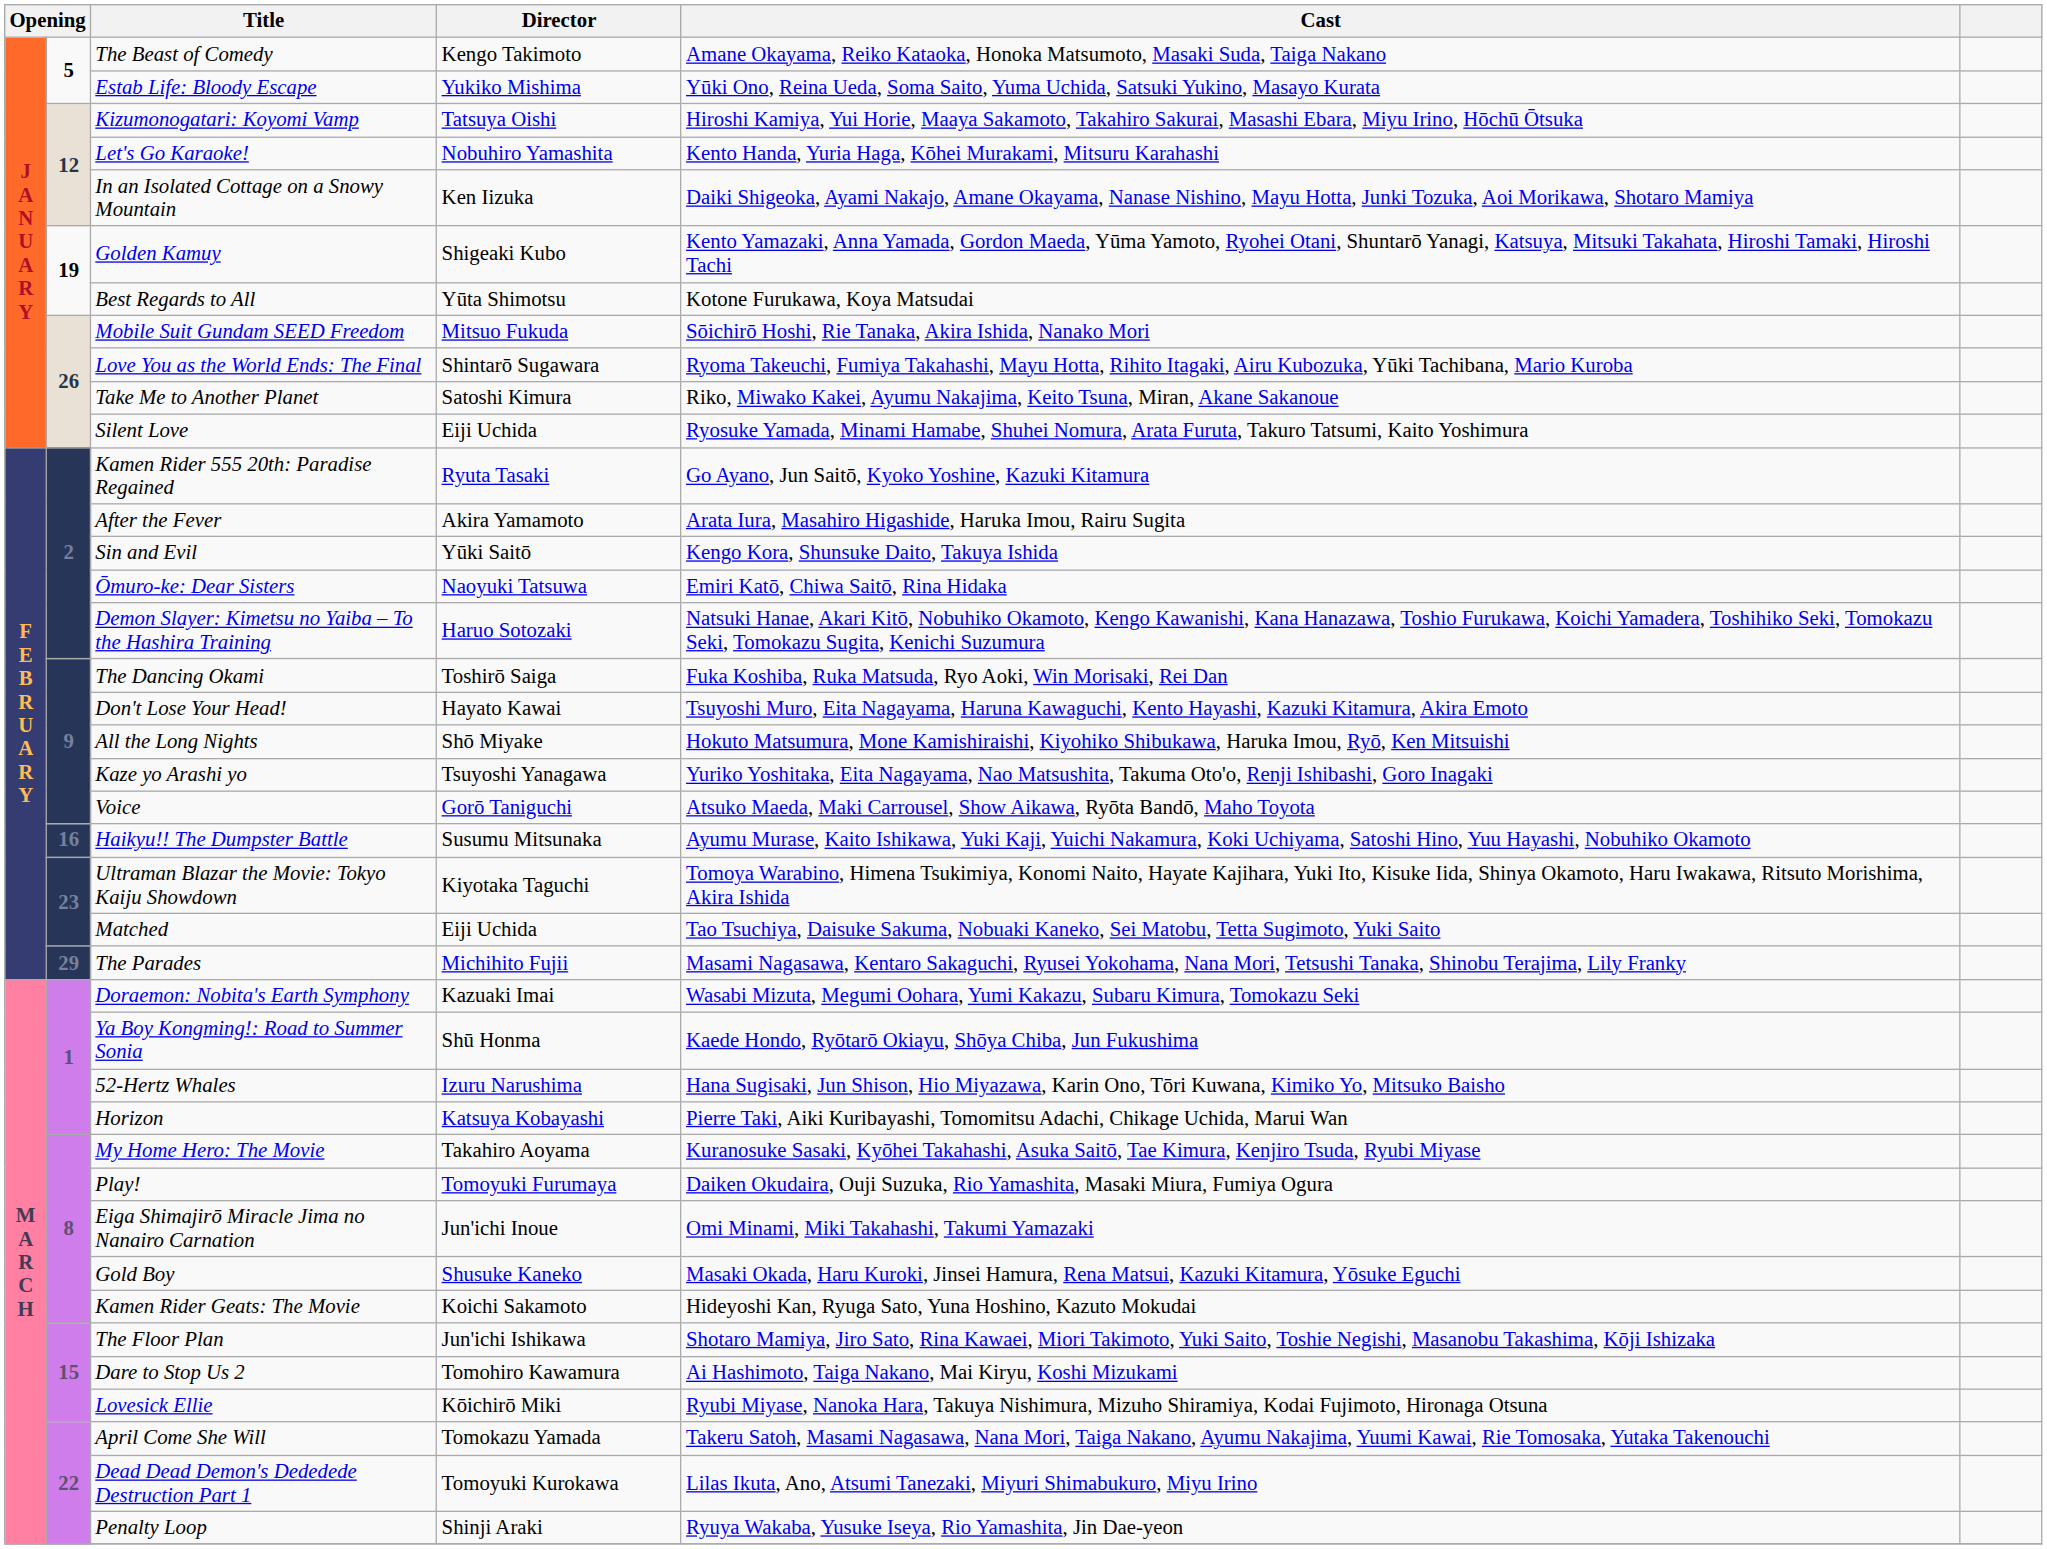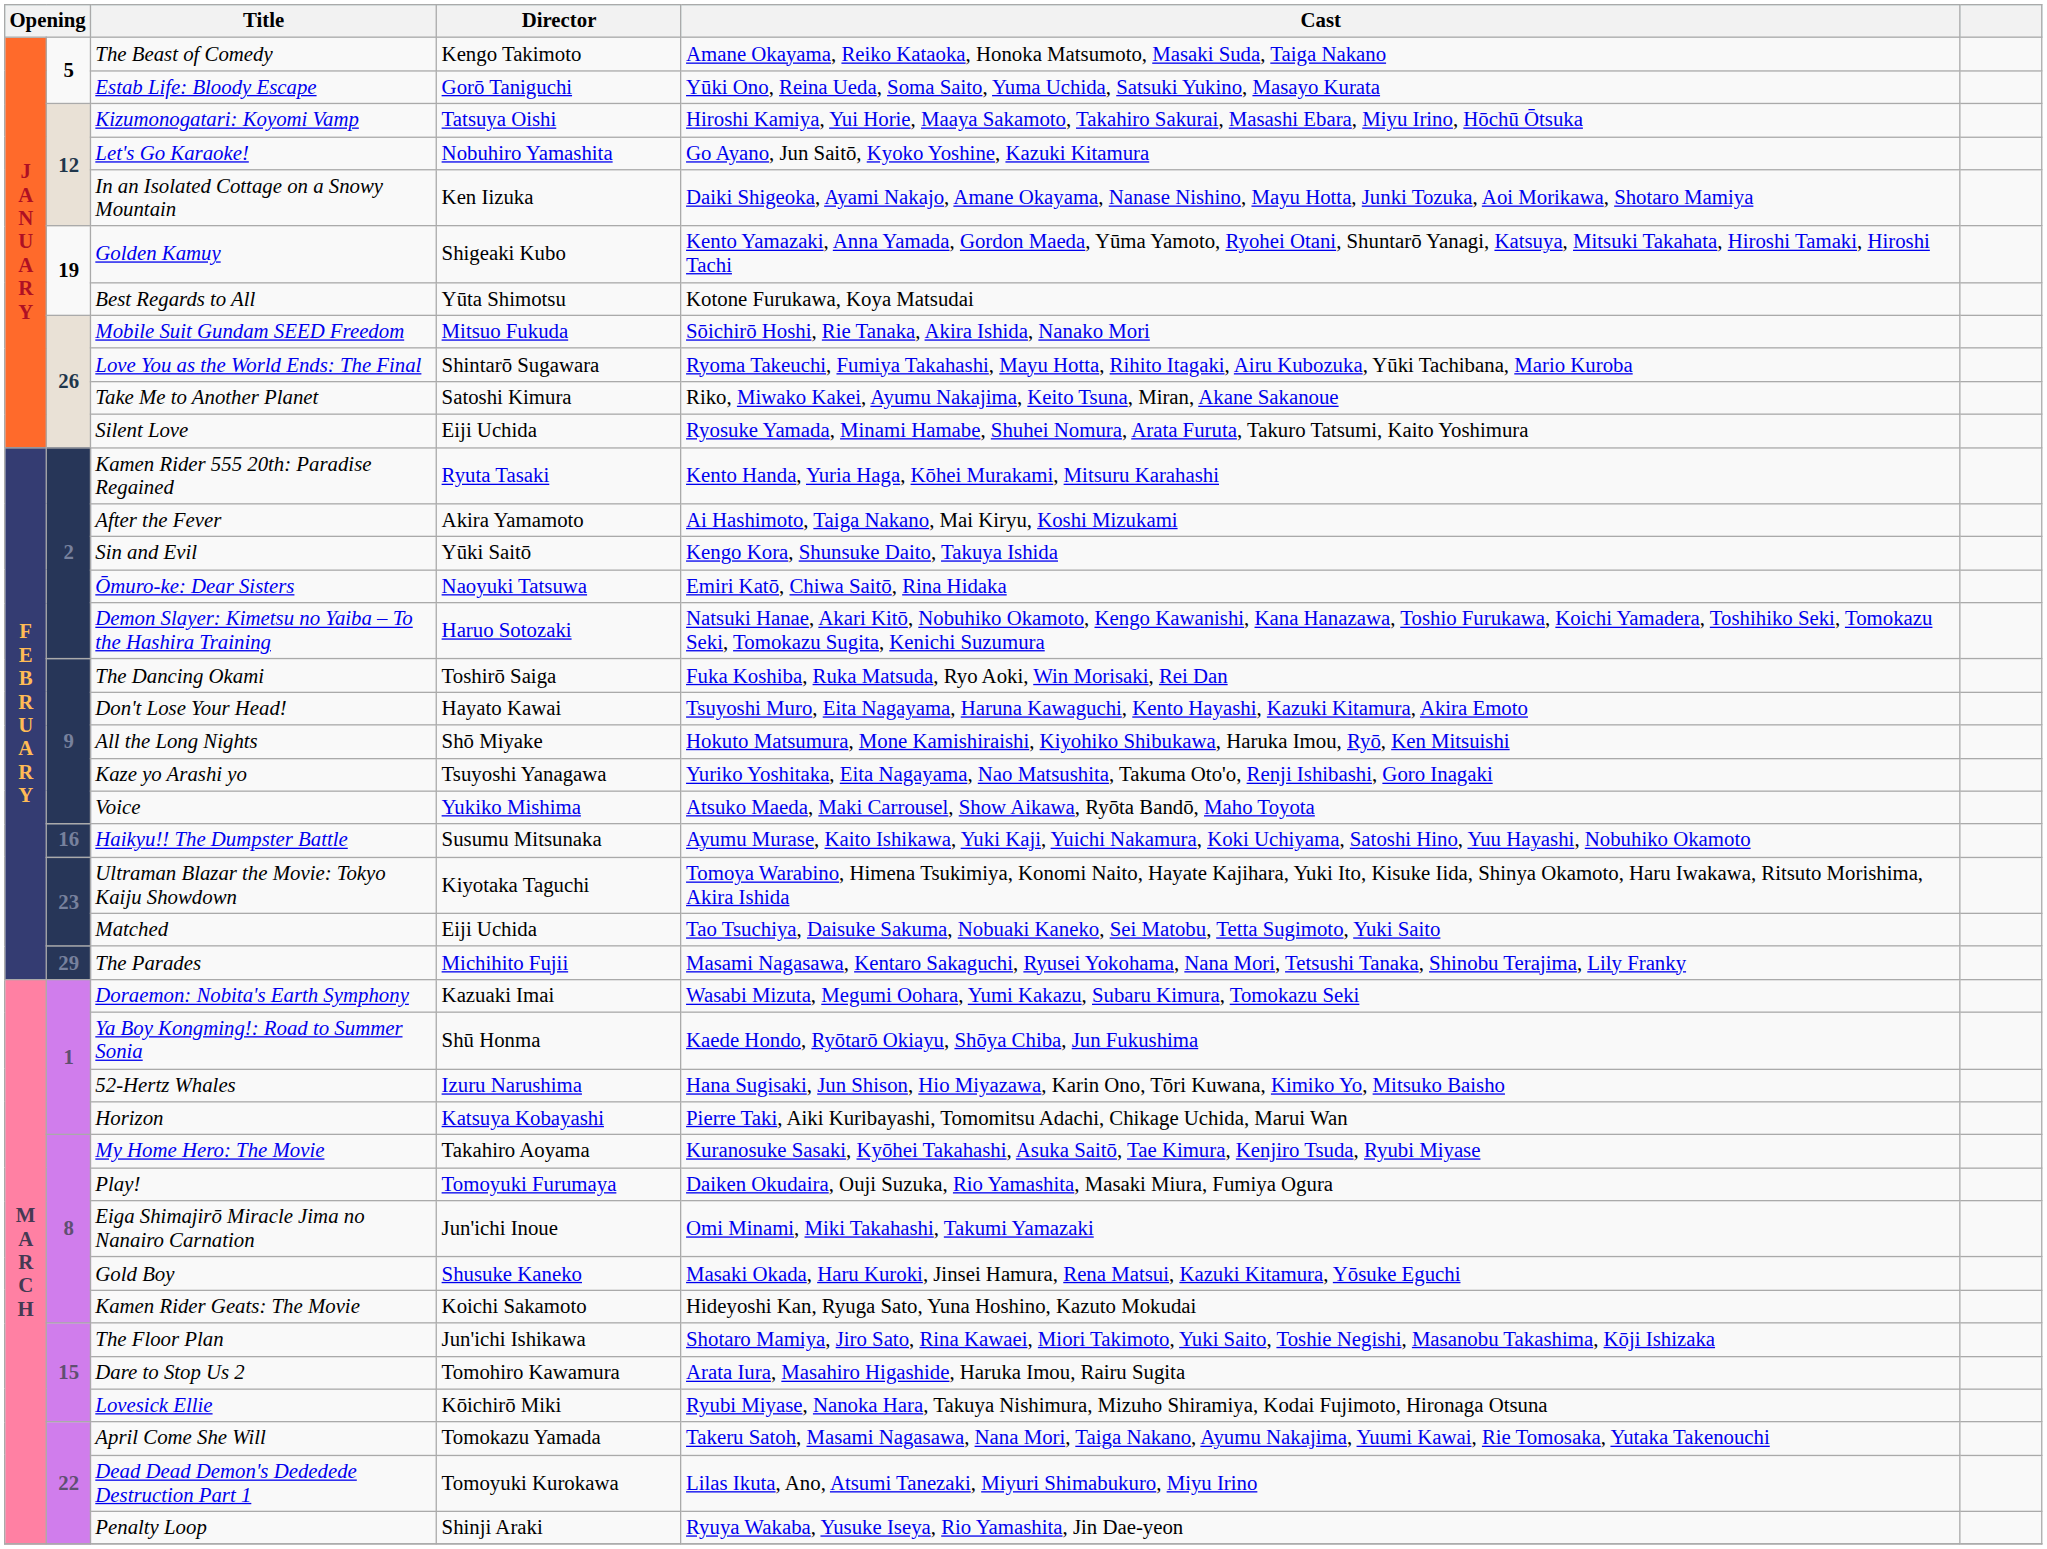Estab Life: Bloody Escape | Director: Yukiko Mishima -> Gorō Taniguchi
Let's Go Karaoke! | Cast: Kento Handa, Yuria Haga, Kōhei Murakami, Mitsuru Karahashi -> Go Ayano, Jun Saitō, Kyoko Yoshine, Kazuki Kitamura
Kamen Rider 555 20th: Paradise Regained | Cast: Go Ayano, Jun Saitō, Kyoko Yoshine, Kazuki Kitamura -> Kento Handa, Yuria Haga, Kōhei Murakami, Mitsuru Karahashi
After the Fever | Cast: Arata Iura, Masahiro Higashide, Haruka Imou, Rairu Sugita -> Ai Hashimoto, Taiga Nakano, Mai Kiryu, Koshi Mizukami
Voice | Director: Gorō Taniguchi -> Yukiko Mishima
Dare to Stop Us 2 | Cast: Ai Hashimoto, Taiga Nakano, Mai Kiryu, Koshi Mizukami -> Arata Iura, Masahiro Higashide, Haruka Imou, Rairu Sugita
